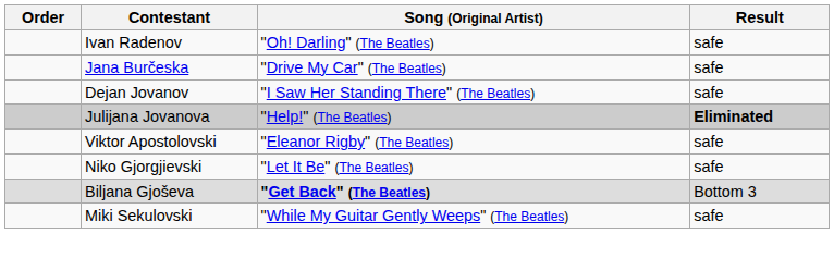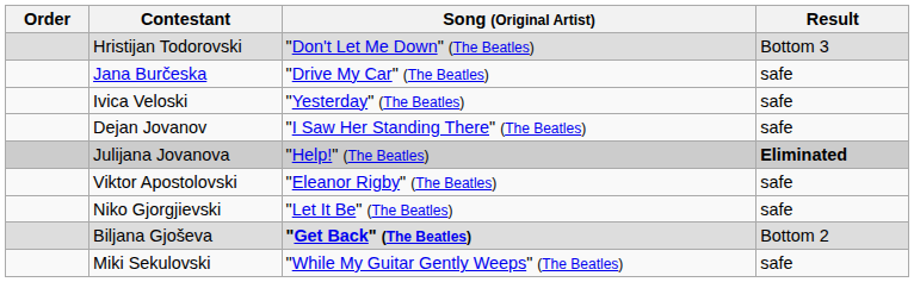- row: Ivan Radenov | "Oh! Darling" (The Beatles) | safe
+ row: Hristijan Todorovski | "Don't Let Me Down" (The Beatles) | Bottom 3
+ row: Ivica Veloski | "Yesterday" (The Beatles) | safe
Biljana Gjoševa | Result: Bottom 3 -> Bottom 2
